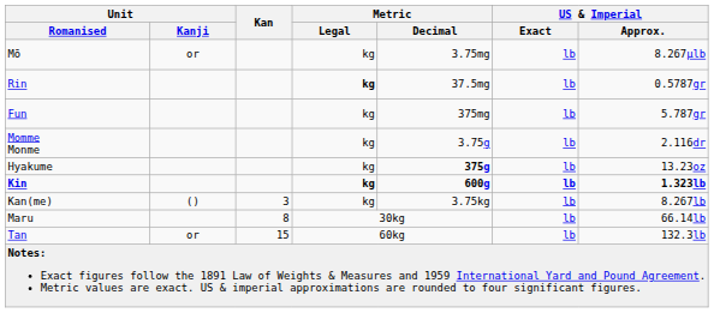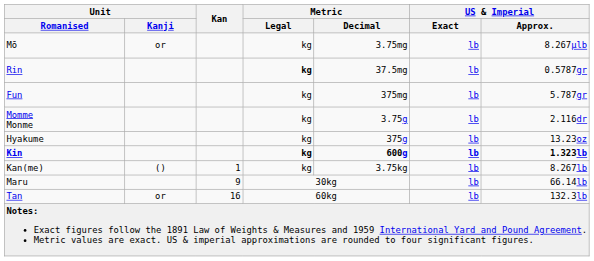Hyakume | Metric / Decimal: bold -> normal
Kan(me) | Kan: 3 -> 1
Maru | Kan: 8 -> 9
Tan | Kan: 15 -> 16
